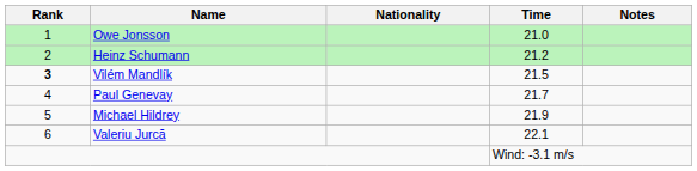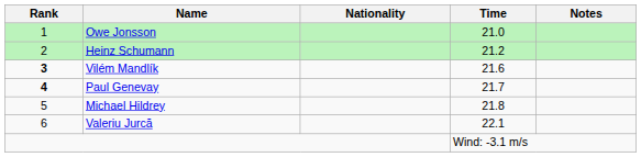Vilém Mandlík | Time: 21.5 -> 21.6
Paul Genevay | Rank: normal -> bold
Michael Hildrey | Time: 21.9 -> 21.8
